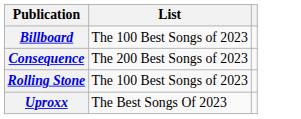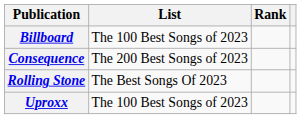+ column: Rank
Rolling Stone | List: The 100 Best Songs of 2023 -> The Best Songs Of 2023
Uproxx | List: The Best Songs Of 2023 -> The 100 Best Songs of 2023
